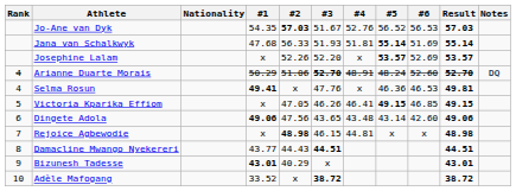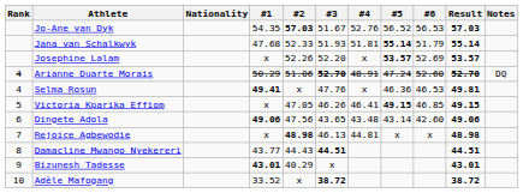Jana van Schalkwyk | #2: 56.33 -> 52.33
Jana van Schalkwyk | #6: 51.69 -> 51.79
Arianne Duarte Morais | #5: 48.24 -> 47.24
Rejoice Agbewodie | #3: 46.15 -> 46.13
